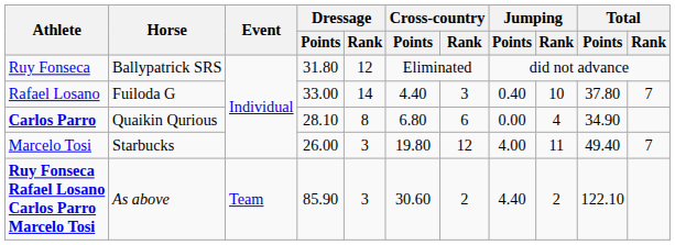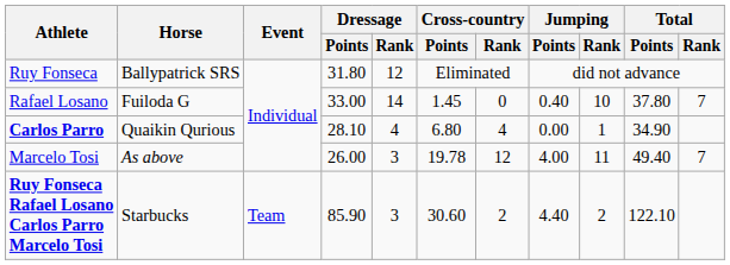Rafael Losano | Cross-country / Points: 4.40 -> 1.45
Rafael Losano | Cross-country / Rank: 3 -> 0
Carlos Parro | Dressage / Rank: 8 -> 4
Carlos Parro | Cross-country / Rank: 6 -> 4
Carlos Parro | Jumping / Rank: 4 -> 1
Marcelo Tosi | Horse: Starbucks -> As above
Marcelo Tosi | Cross-country / Points: 19.80 -> 19.78
Ruy Fonseca Rafael Losano Carlos Parro Marcelo Tosi | Horse: As above -> Starbucks
